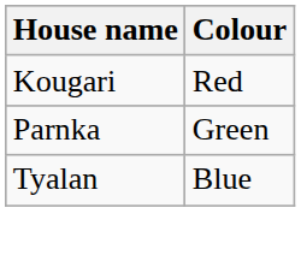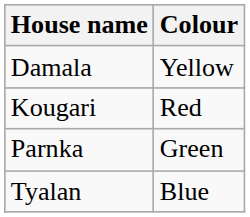+ row: Damala | Yellow
